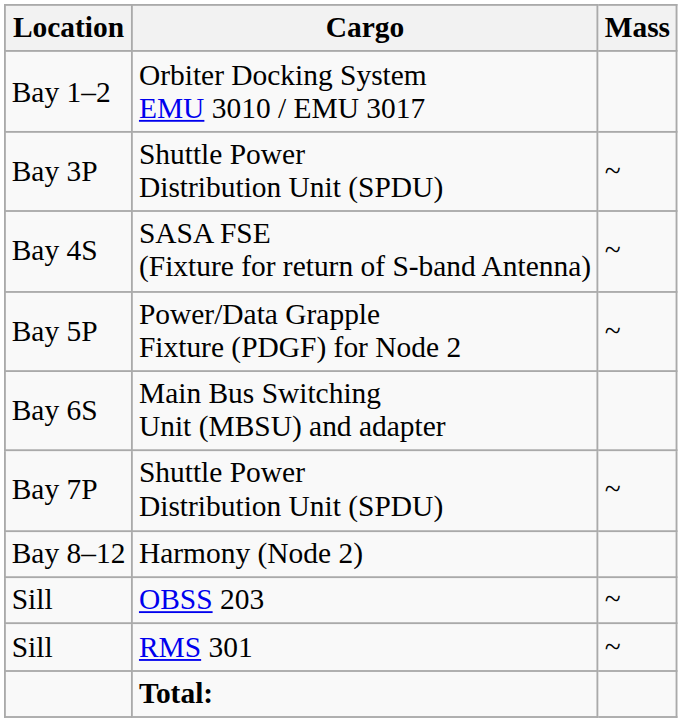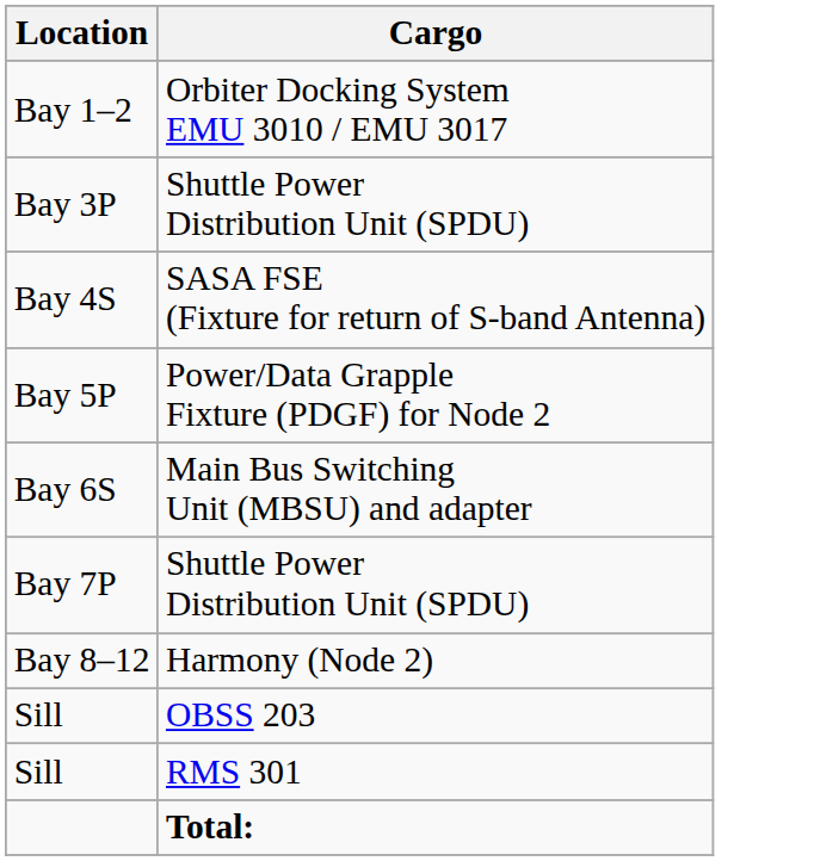- column: Mass | ~ | ~ | ~ | ~ | ~ | ~
